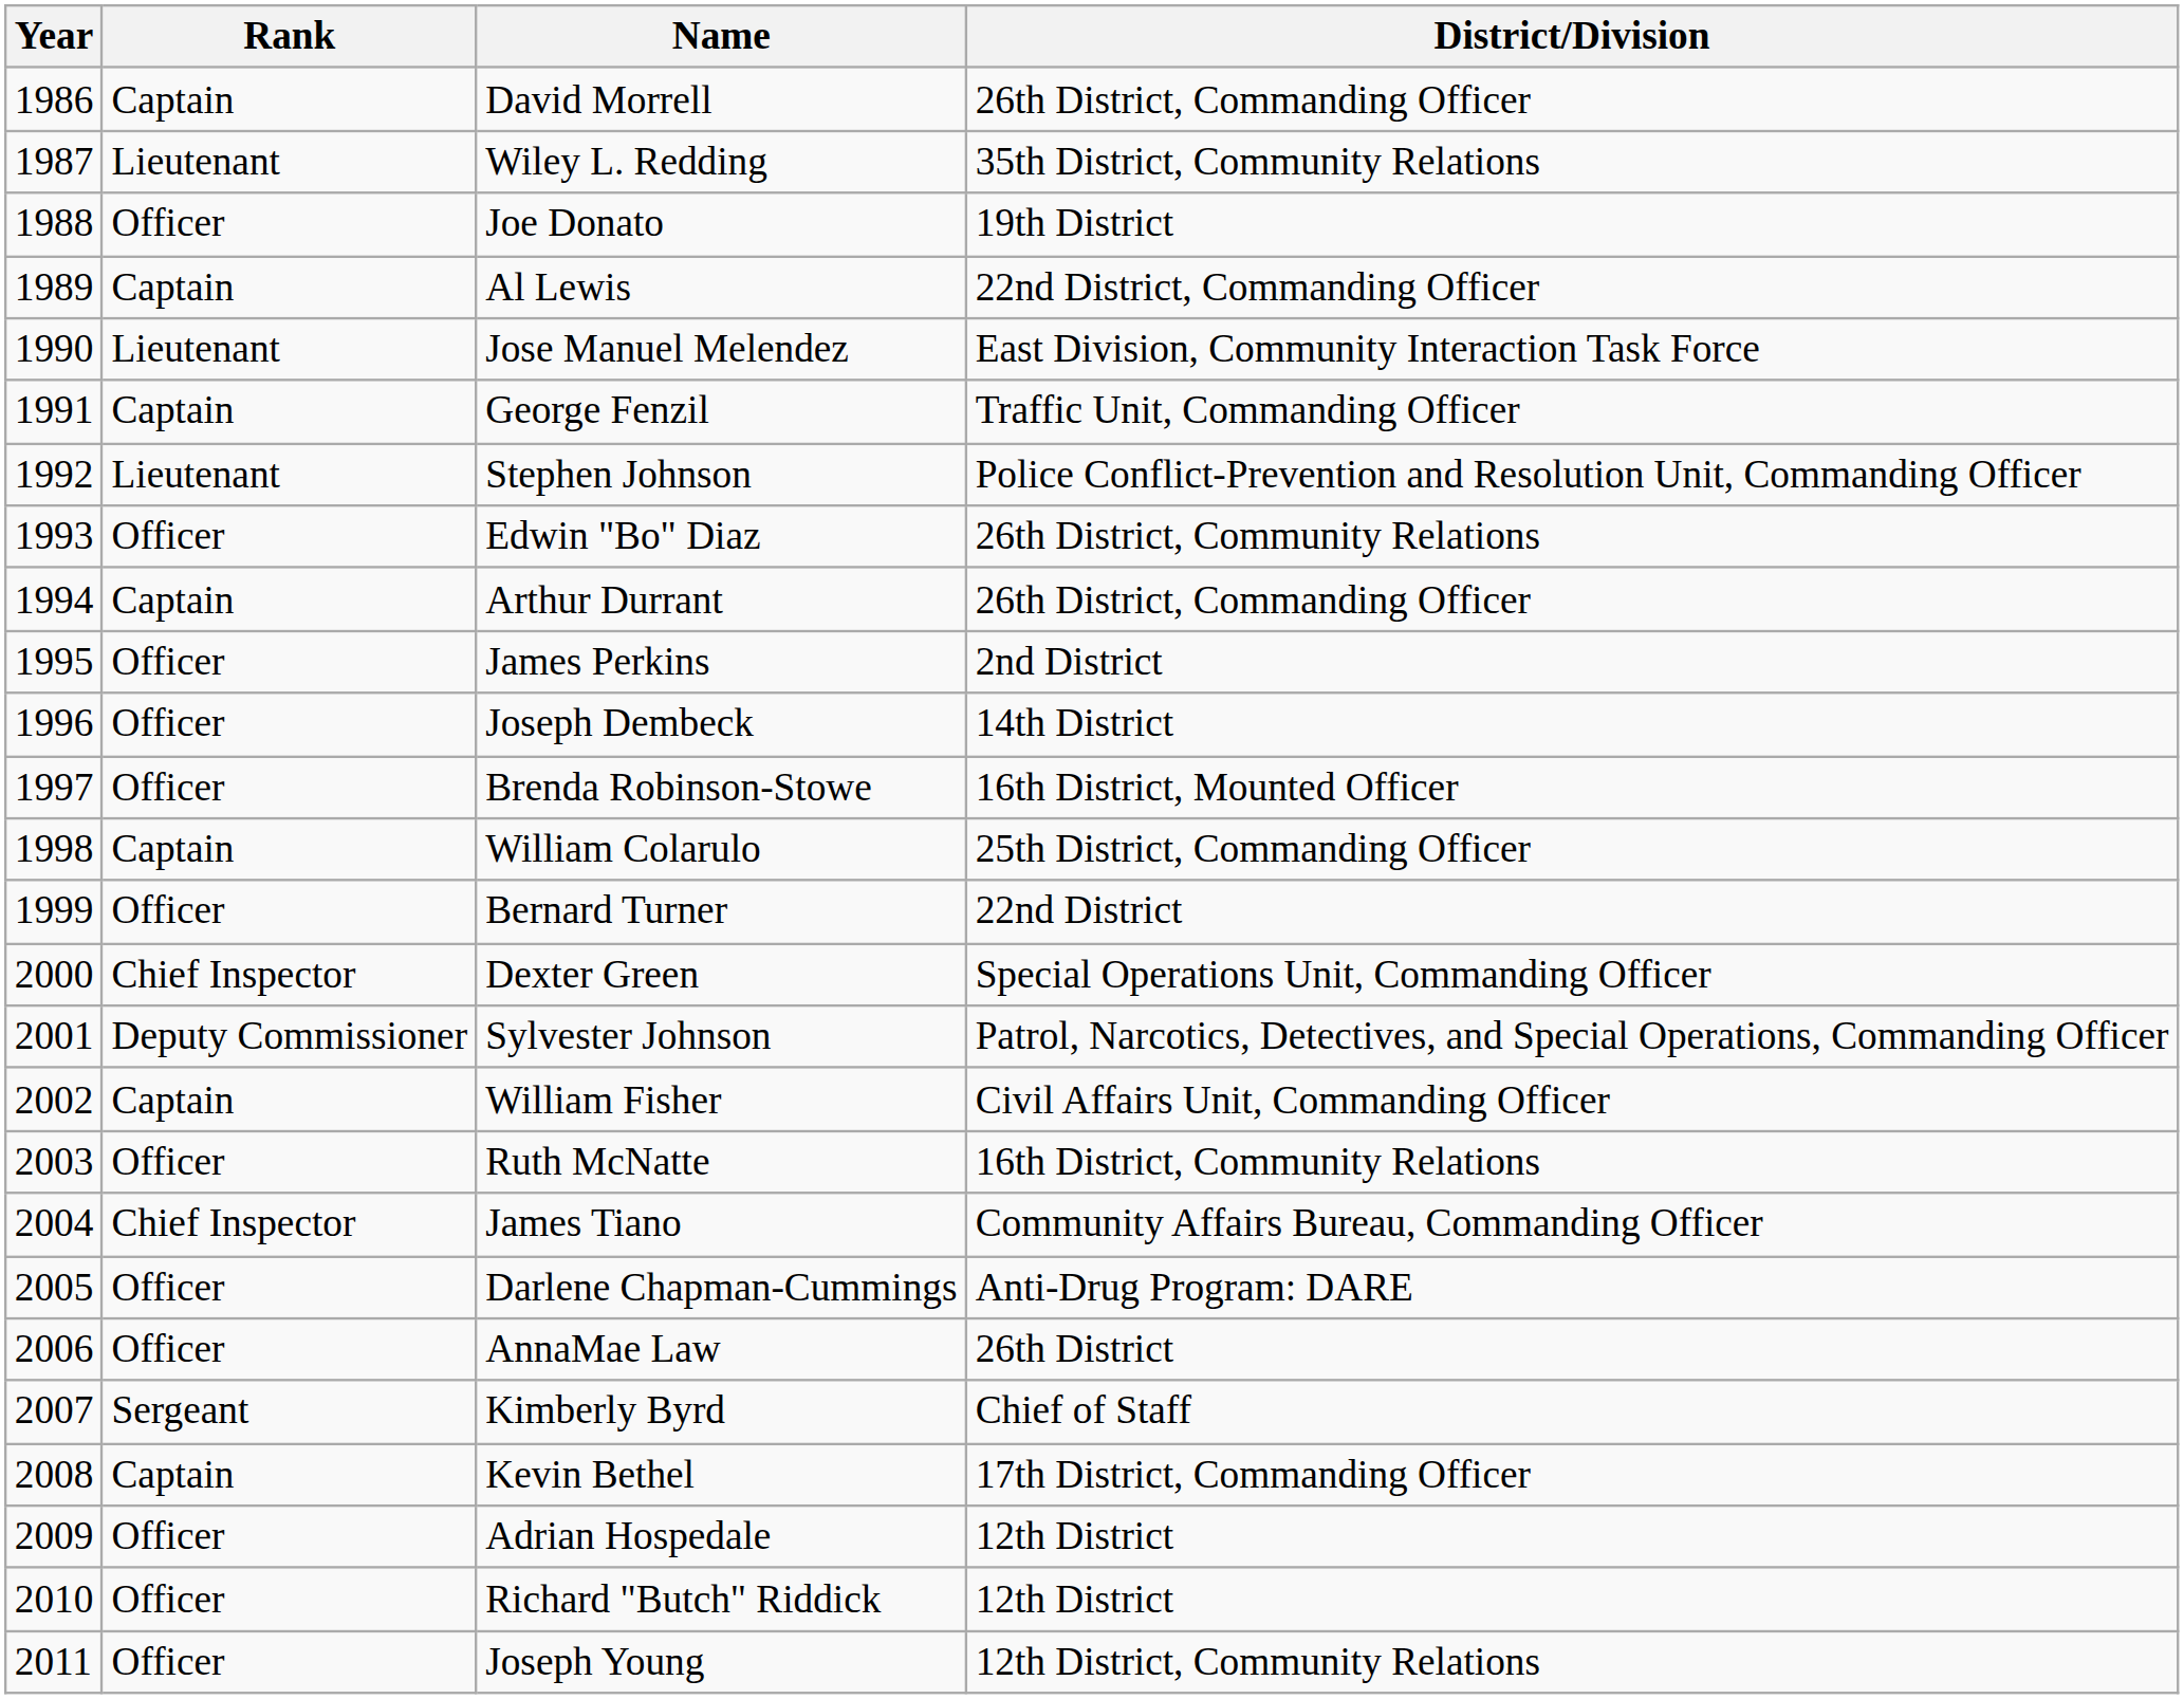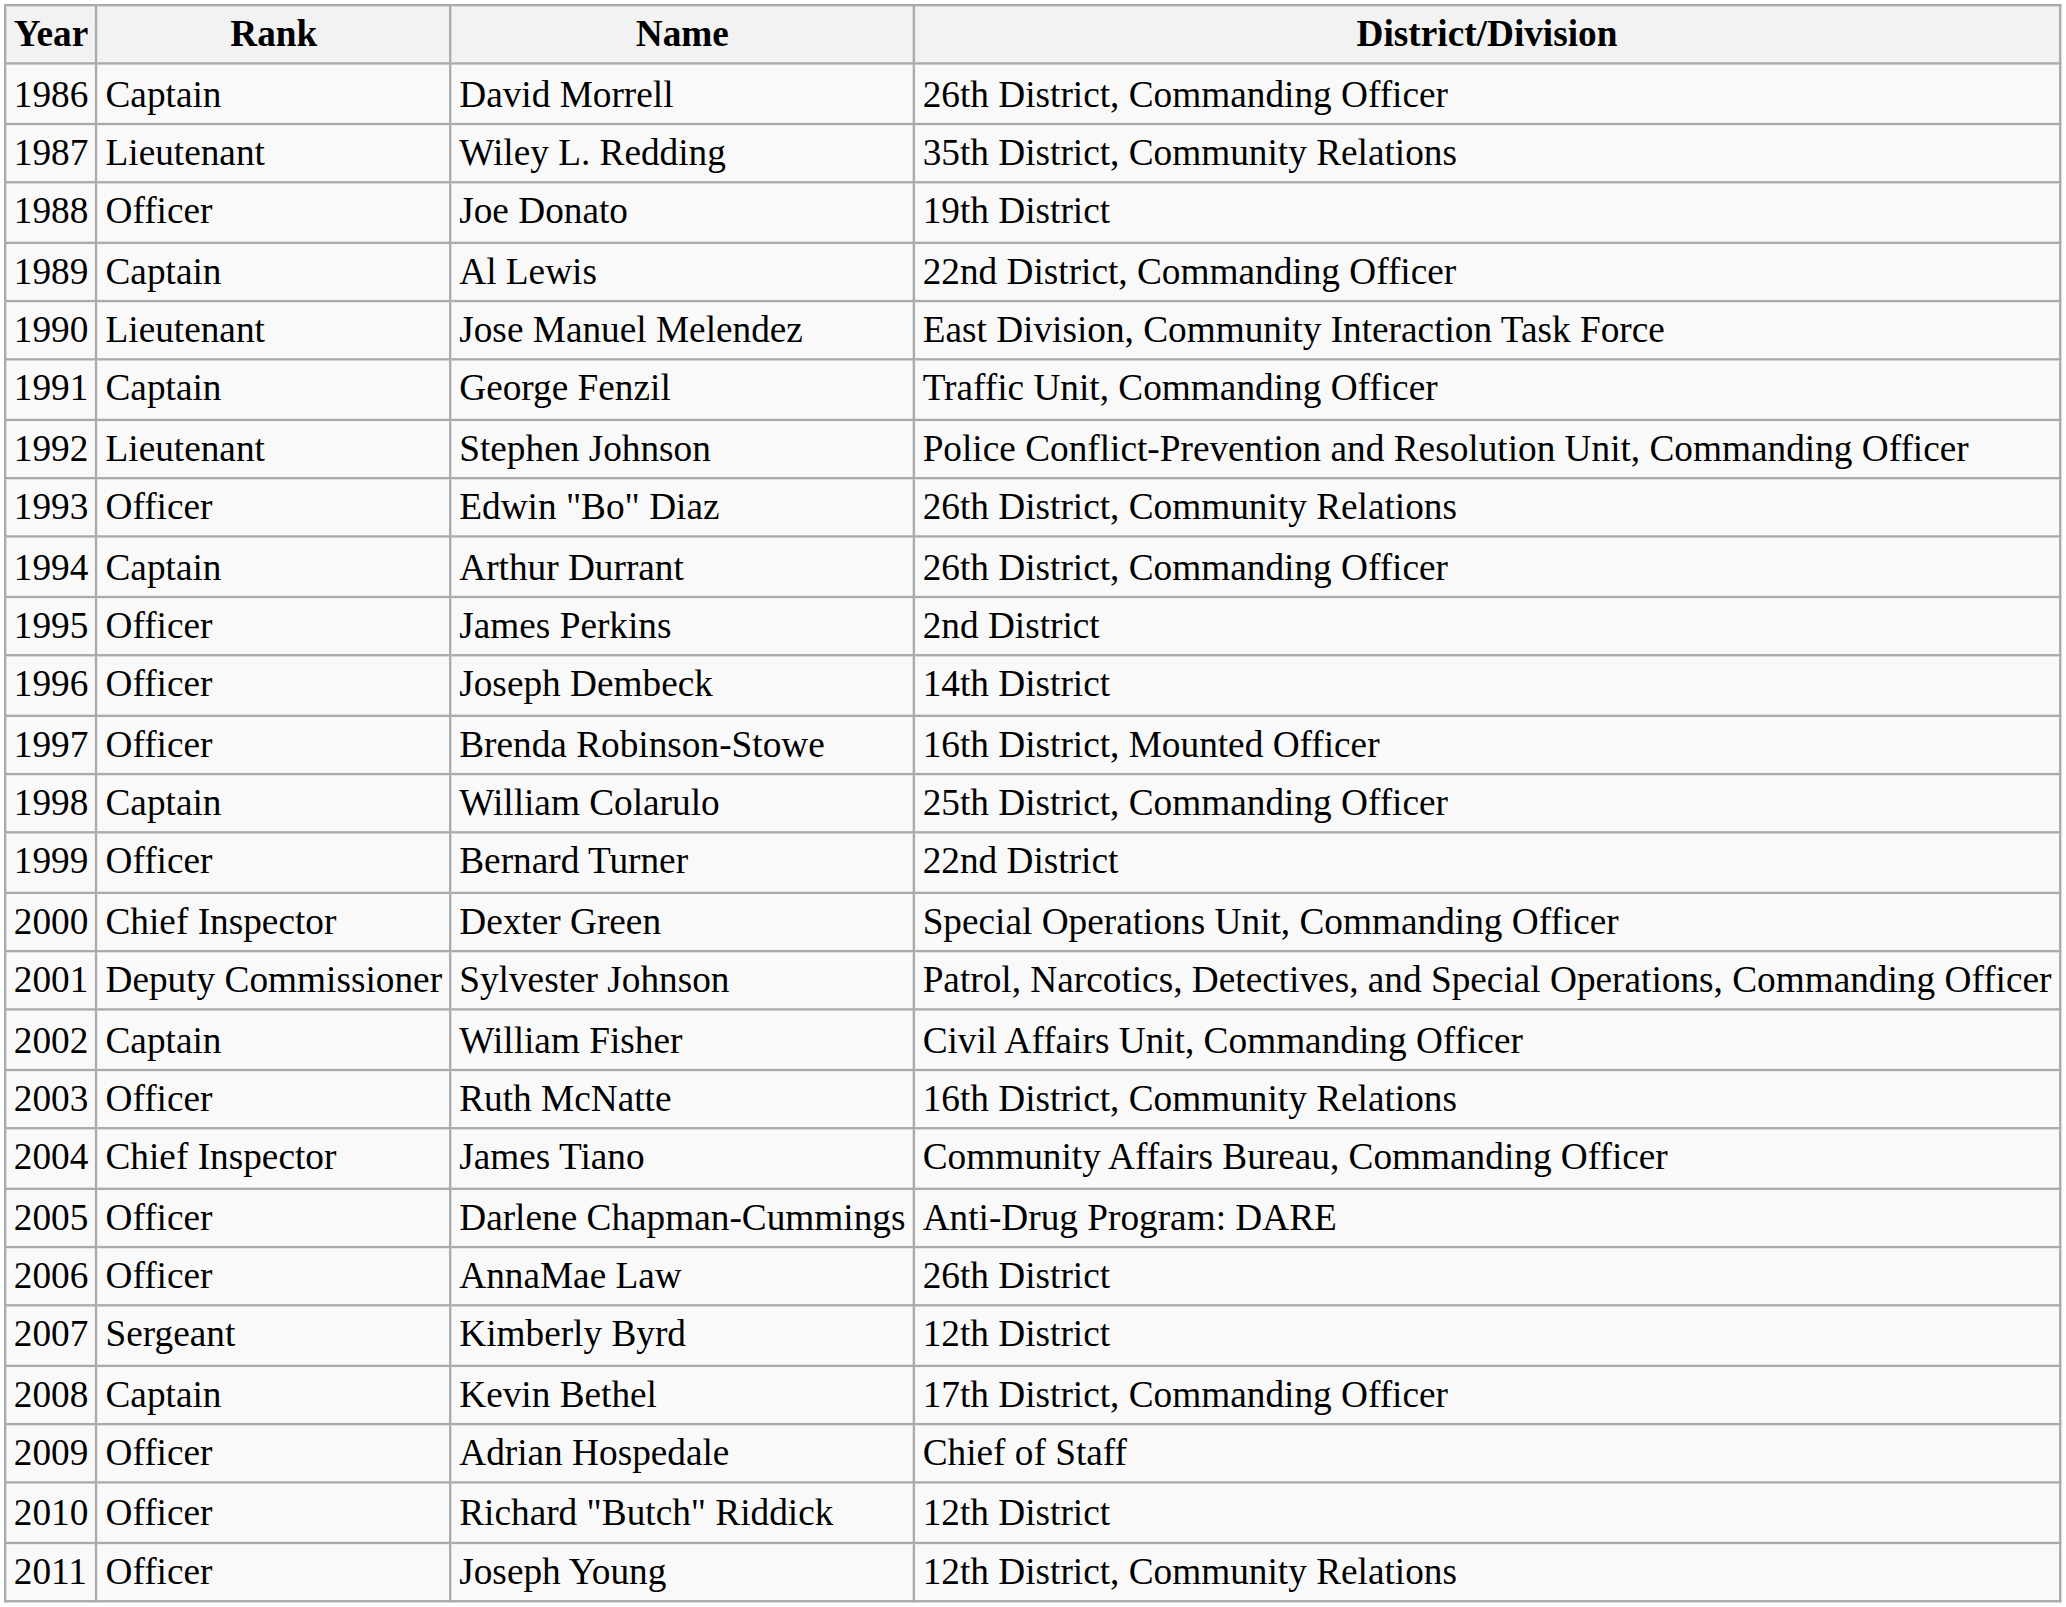Kimberly Byrd | District/Division: Chief of Staff -> 12th District
Adrian Hospedale | District/Division: 12th District -> Chief of Staff
